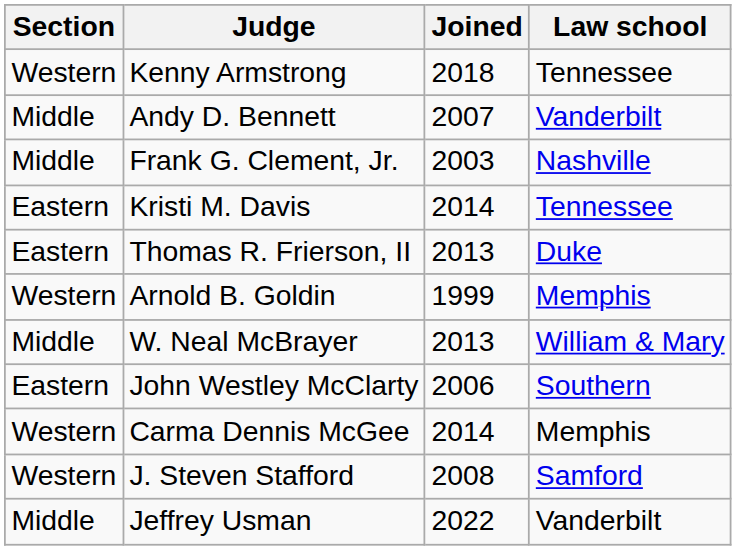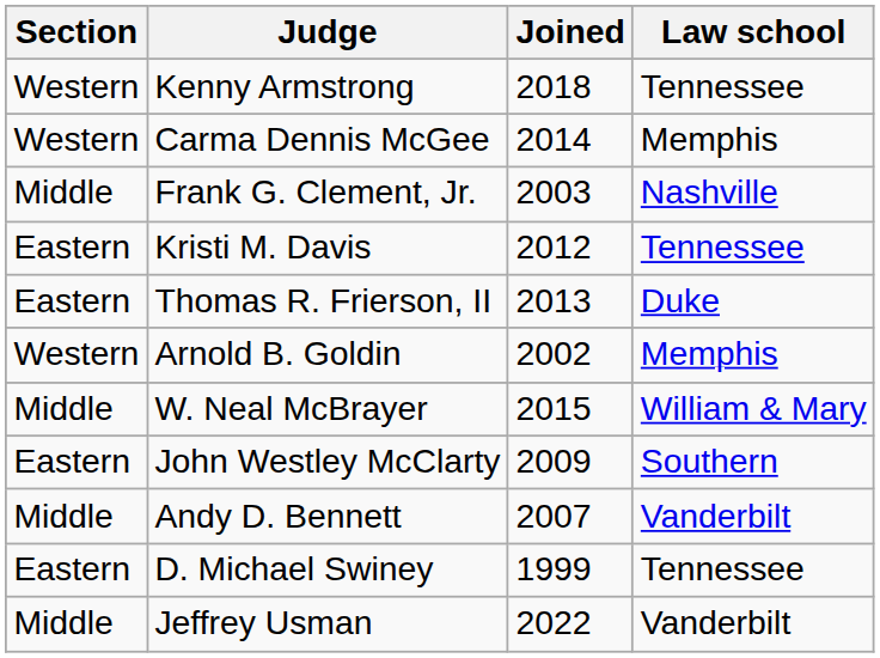rows swapped: Andy D. Bennett <-> Carma Dennis McGee
Kristi M. Davis | Joined: 2014 -> 2012
Arnold B. Goldin | Joined: 1999 -> 2002
W. Neal McBrayer | Joined: 2013 -> 2015
John Westley McClarty | Joined: 2006 -> 2009
- row: Western | J. Steven Stafford | 2008 | Samford
+ row: Eastern | D. Michael Swiney | 1999 | Tennessee
